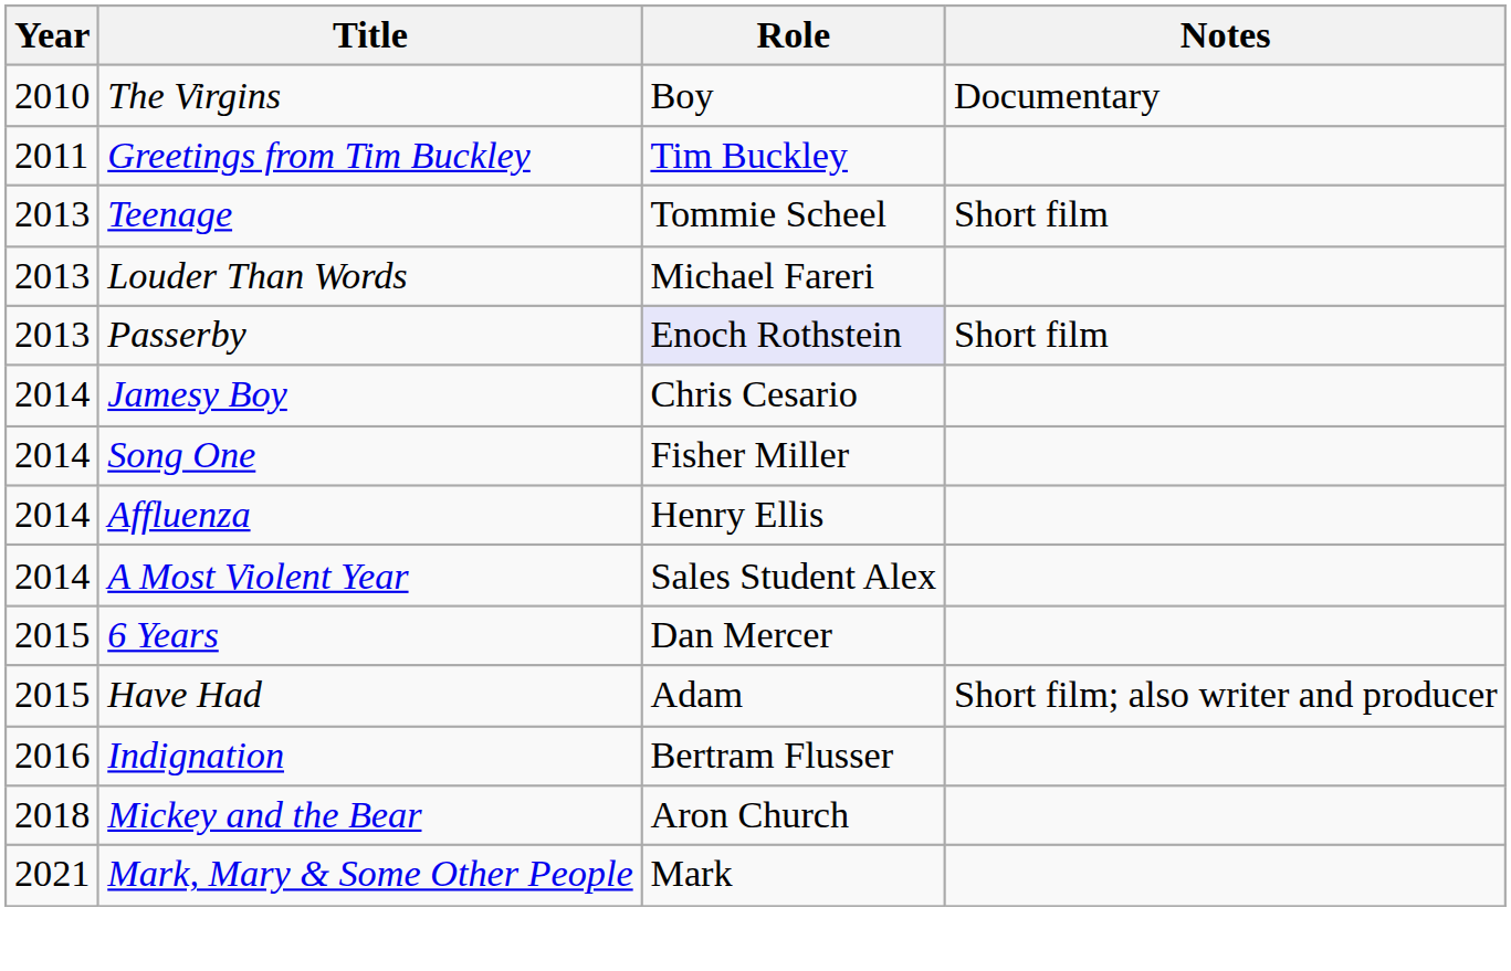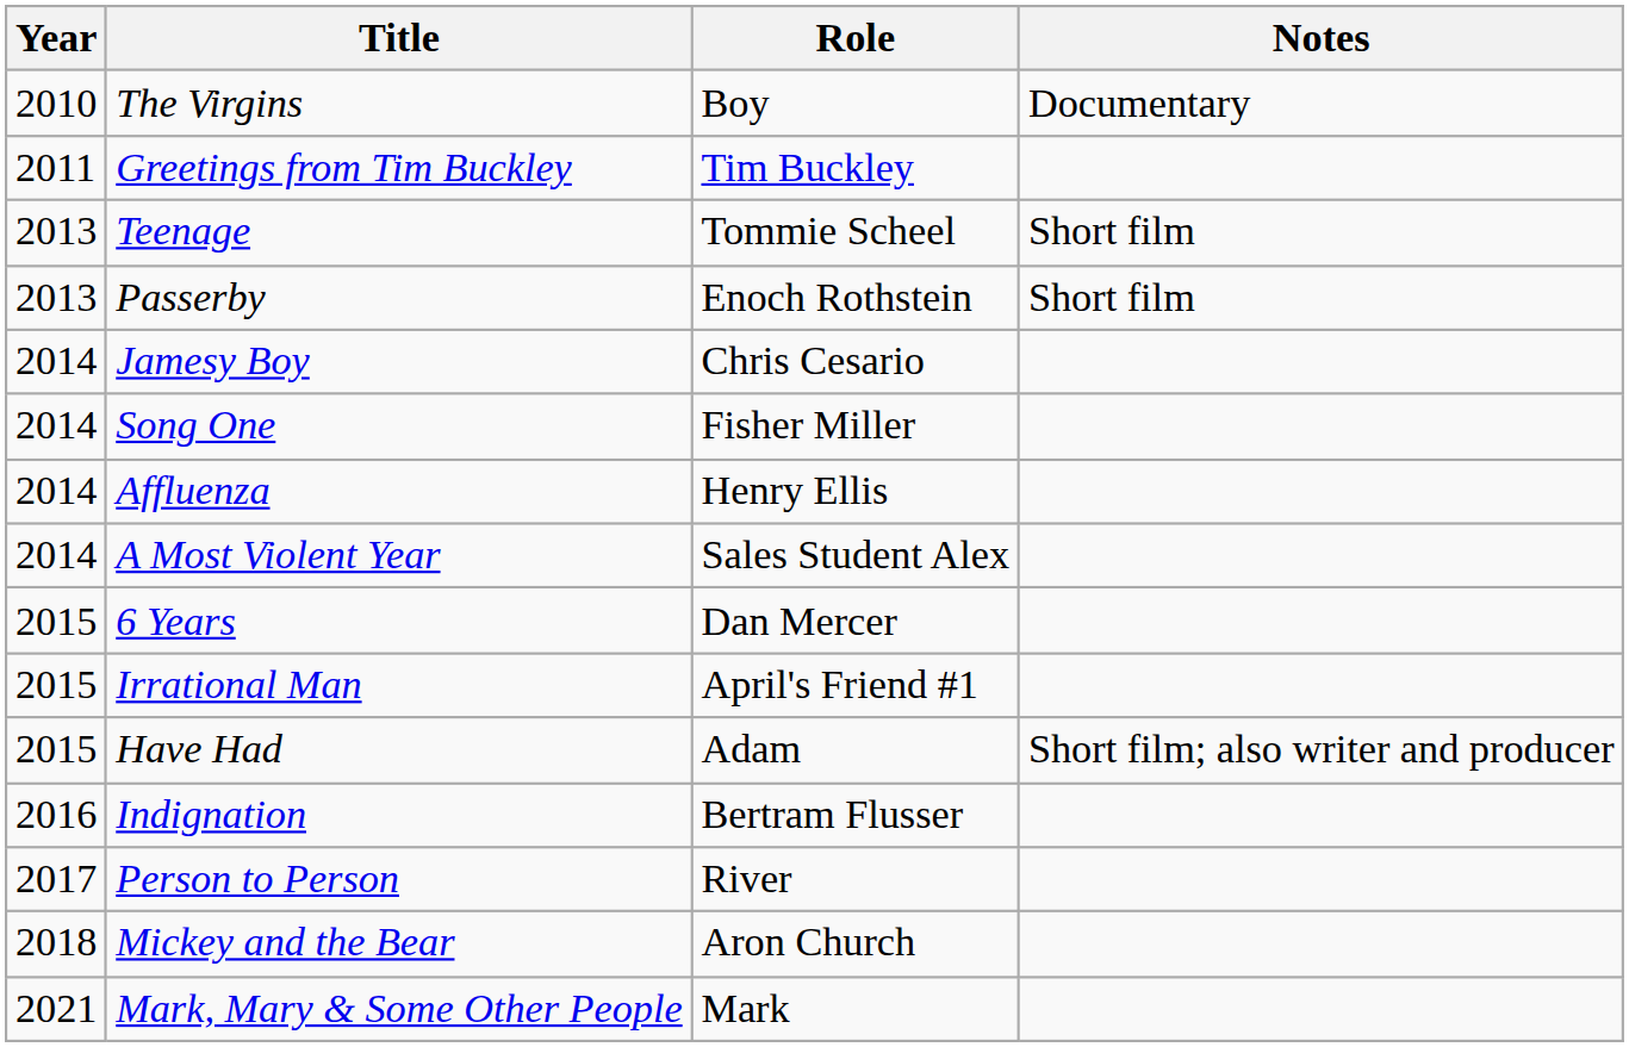- row: 2013 | Louder Than Words | Michael Fareri
Passerby | Role: lavender background -> no background
+ row: 2015 | Irrational Man | April's Friend #1
+ row: 2017 | Person to Person | River
